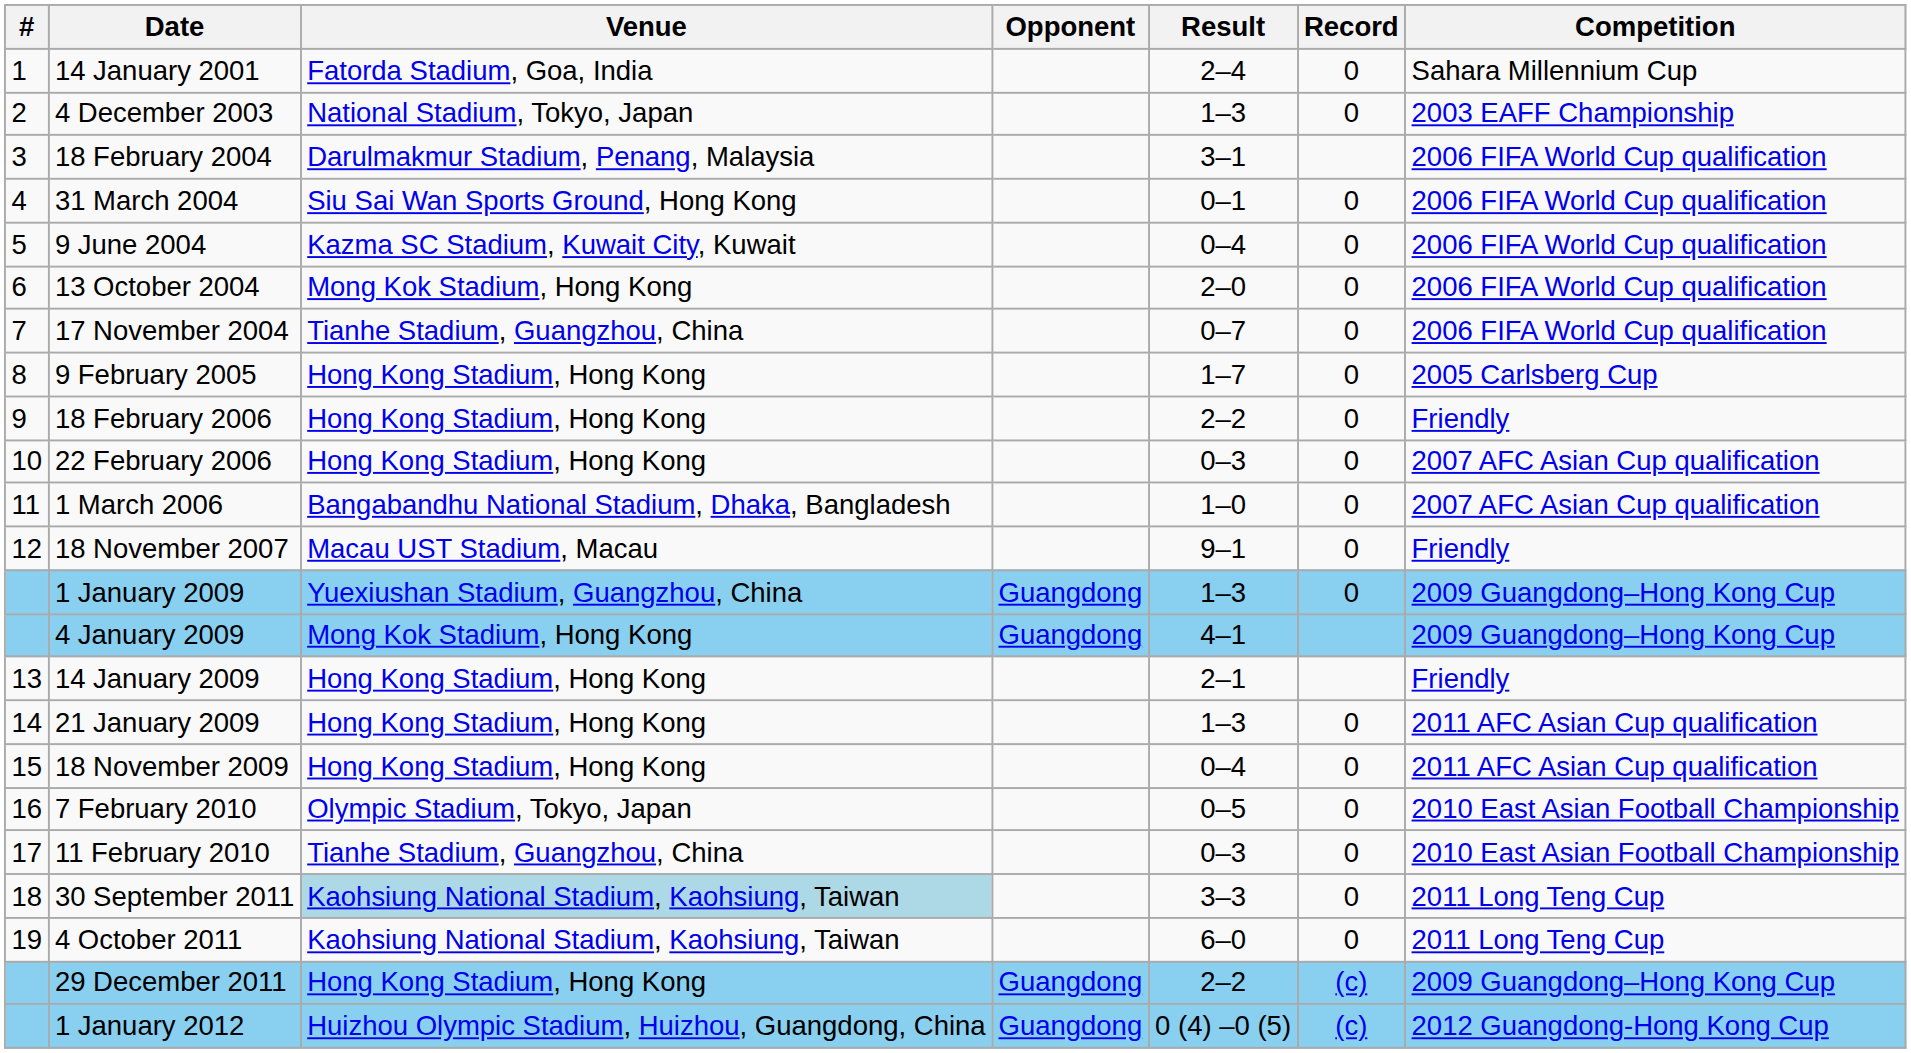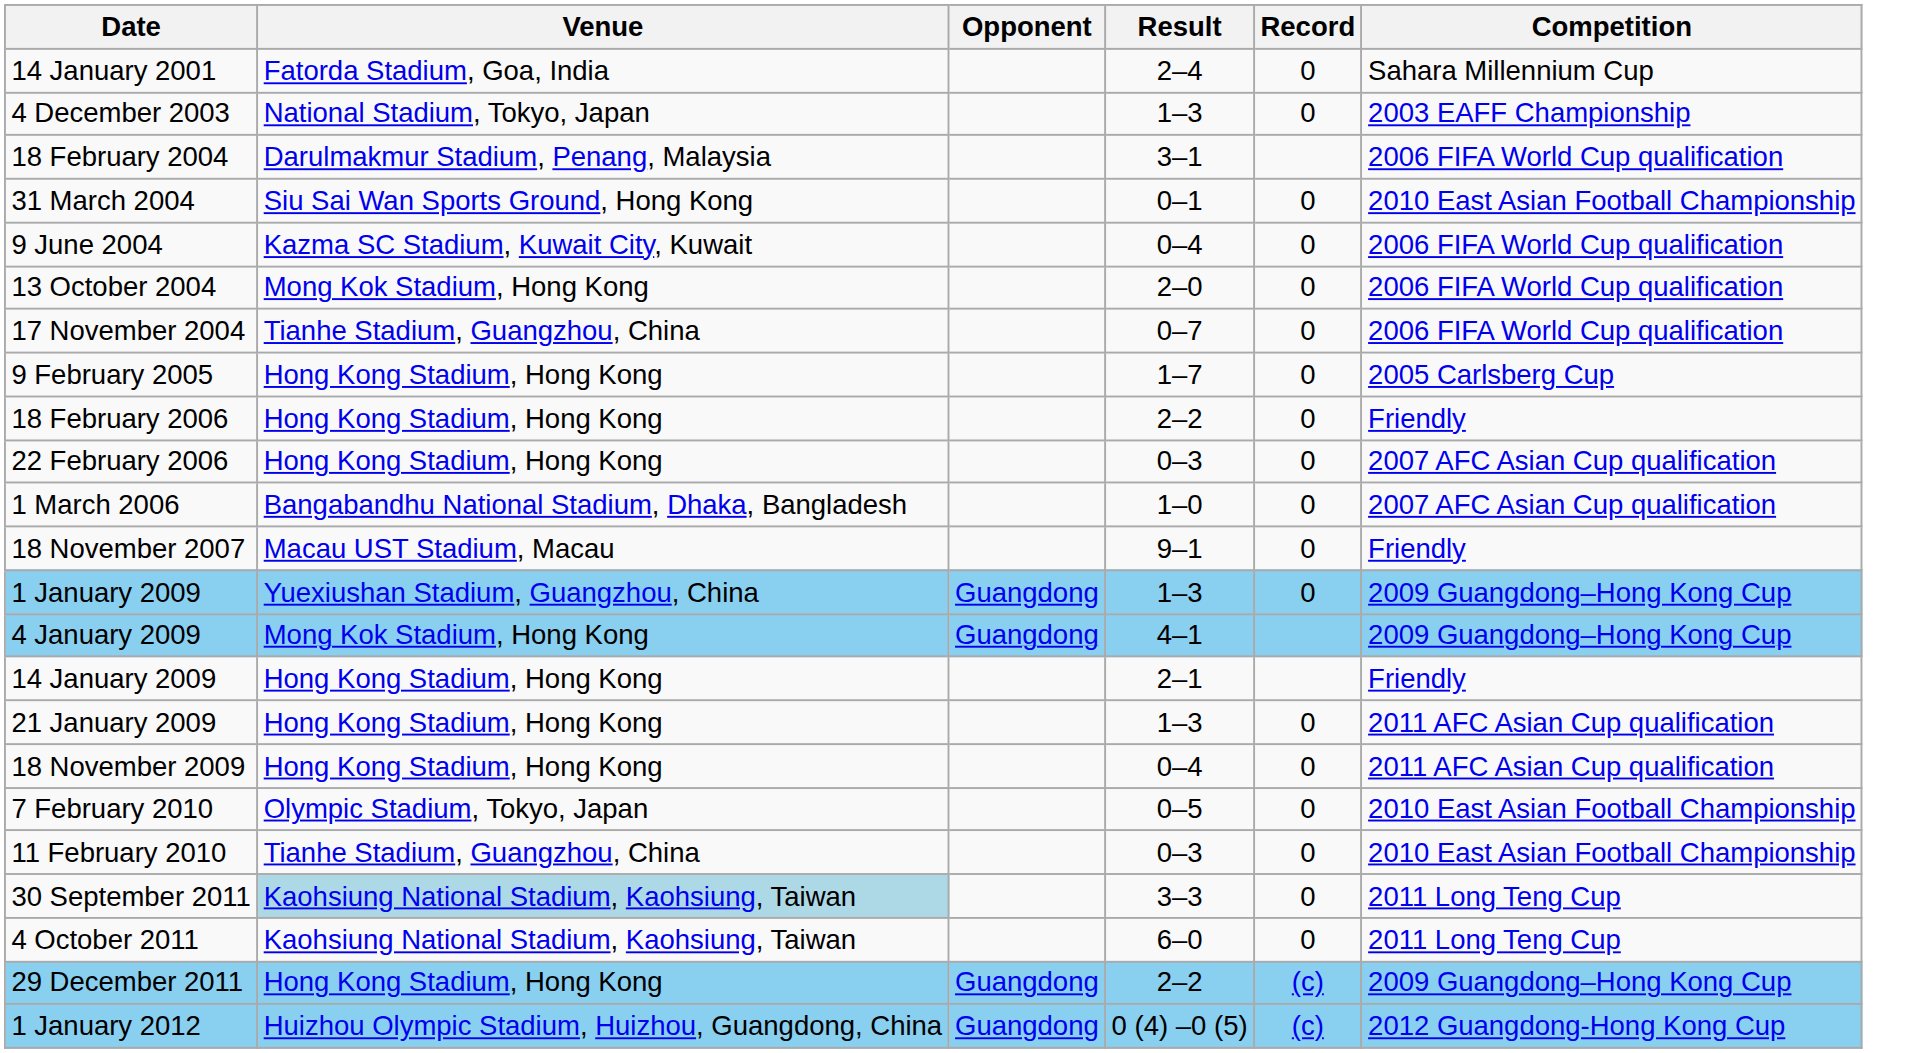- column: # | 1 | 2 | 3 | 4 | 5 | 6 | 7 | 8 | 9 | 10 | 11 | 12 | 13 | 14 | 15 | 16 | 17 | 18 | 19
31 March 2004 | Competition: 2006 FIFA World Cup qualification -> 2010 East Asian Football Championship
